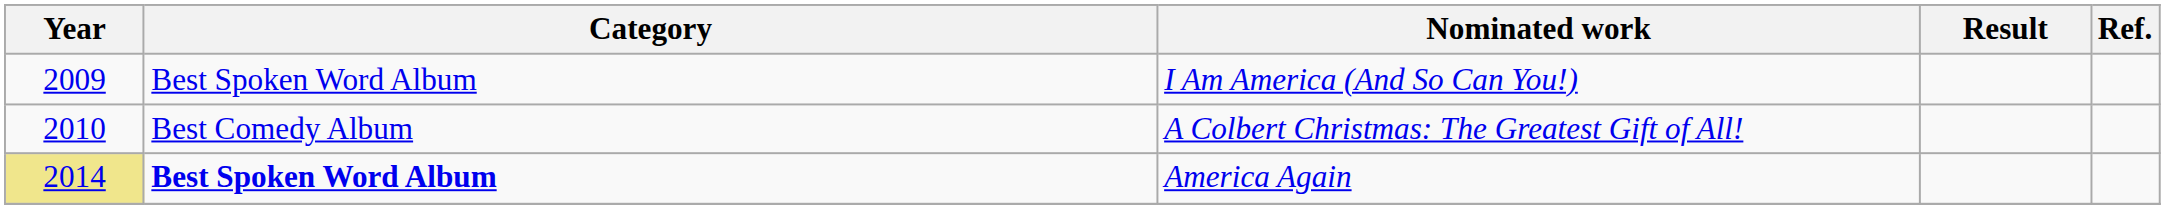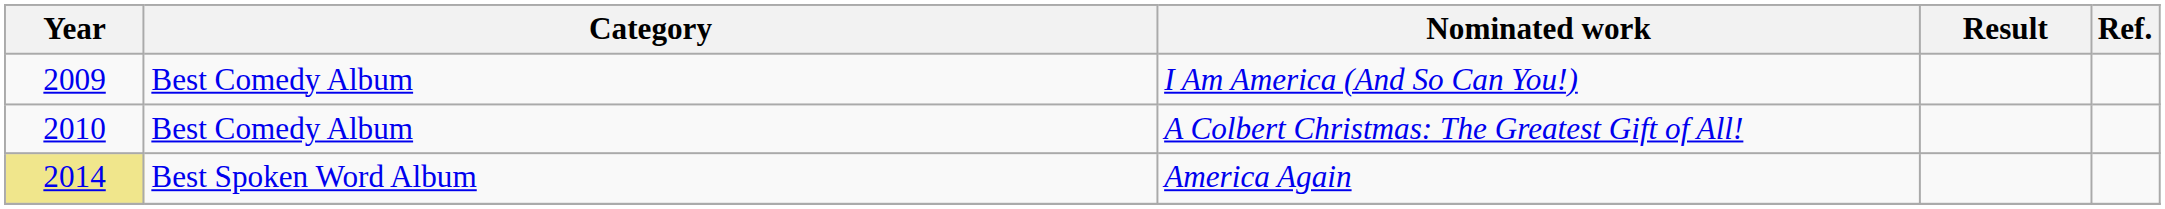I Am America (And So Can You!) | Category: Best Spoken Word Album -> Best Comedy Album
America Again | Category: bold -> normal
